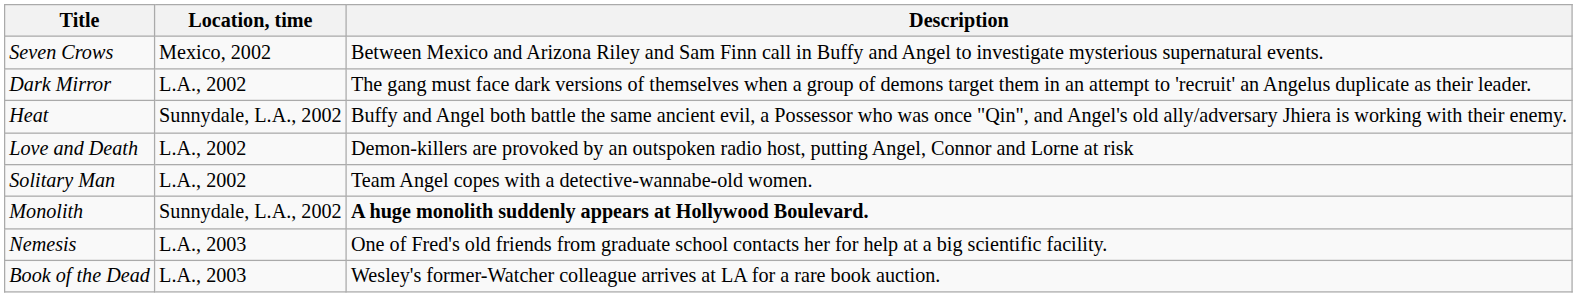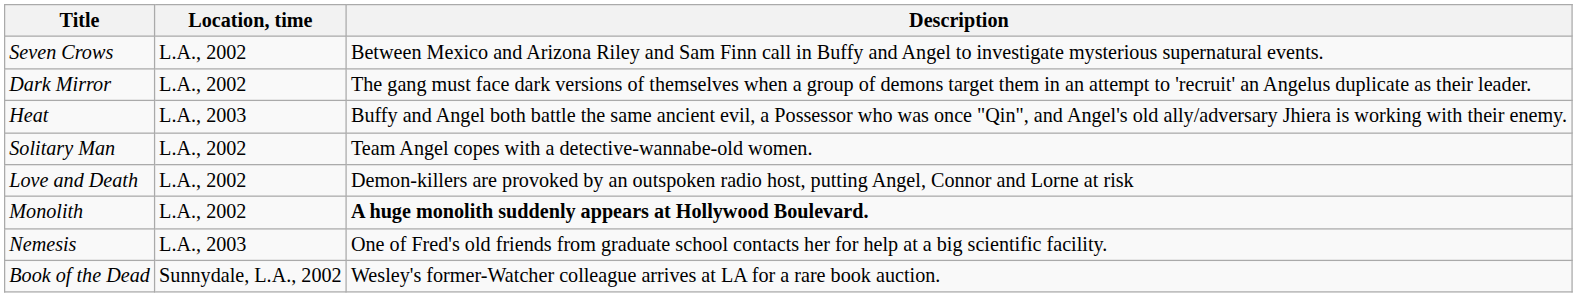Seven Crows | Location, time: Mexico, 2002 -> L.A., 2002
Heat | Location, time: Sunnydale, L.A., 2002 -> L.A., 2003
rows swapped: Solitary Man <-> Love and Death
Monolith | Location, time: Sunnydale, L.A., 2002 -> L.A., 2002
Book of the Dead | Location, time: L.A., 2003 -> Sunnydale, L.A., 2002
